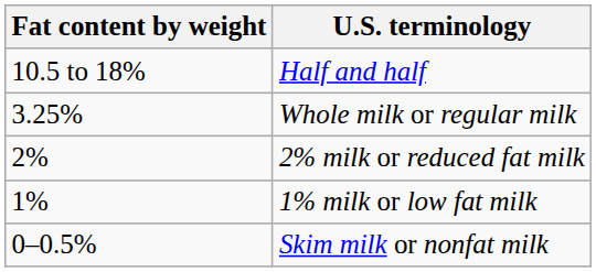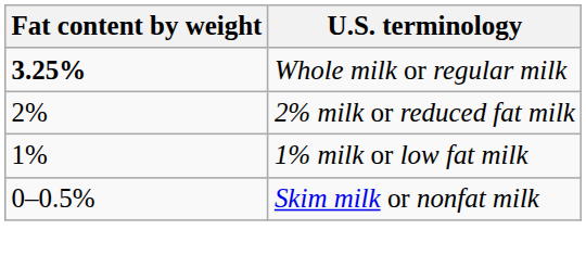- row: 10.5 to 18% | Half and half
Whole milk or regular milk | Fat content by weight: normal -> bold
